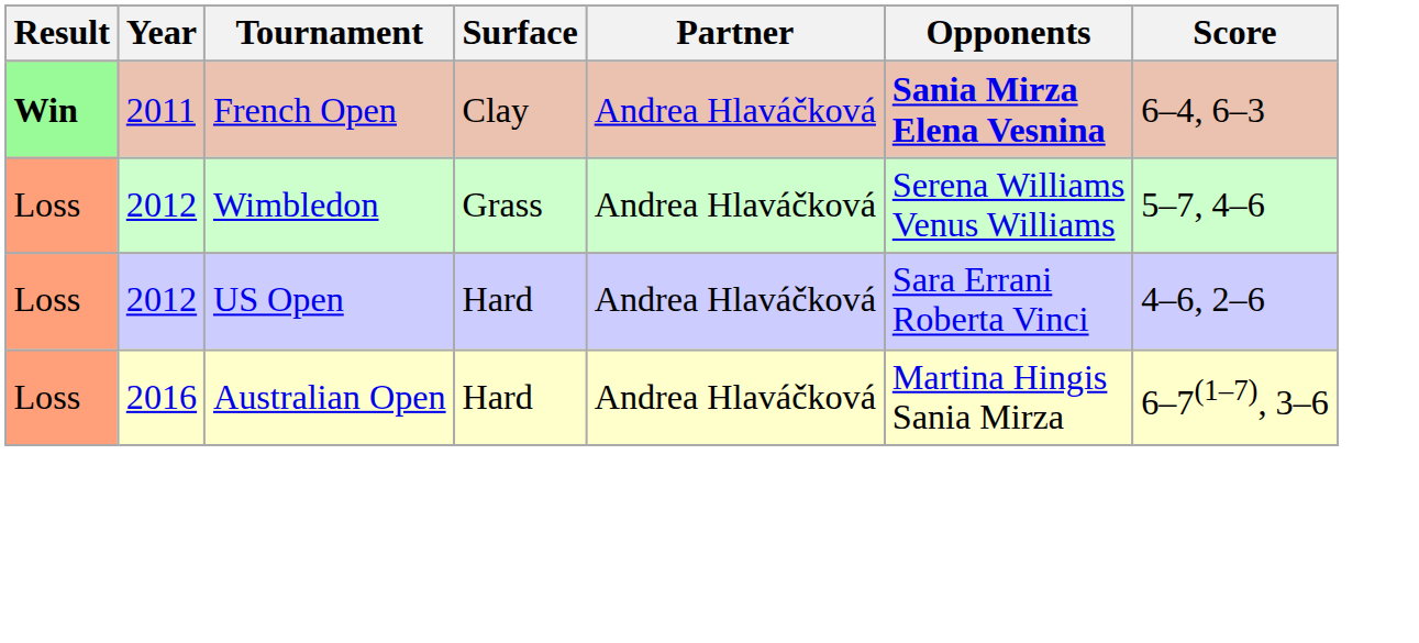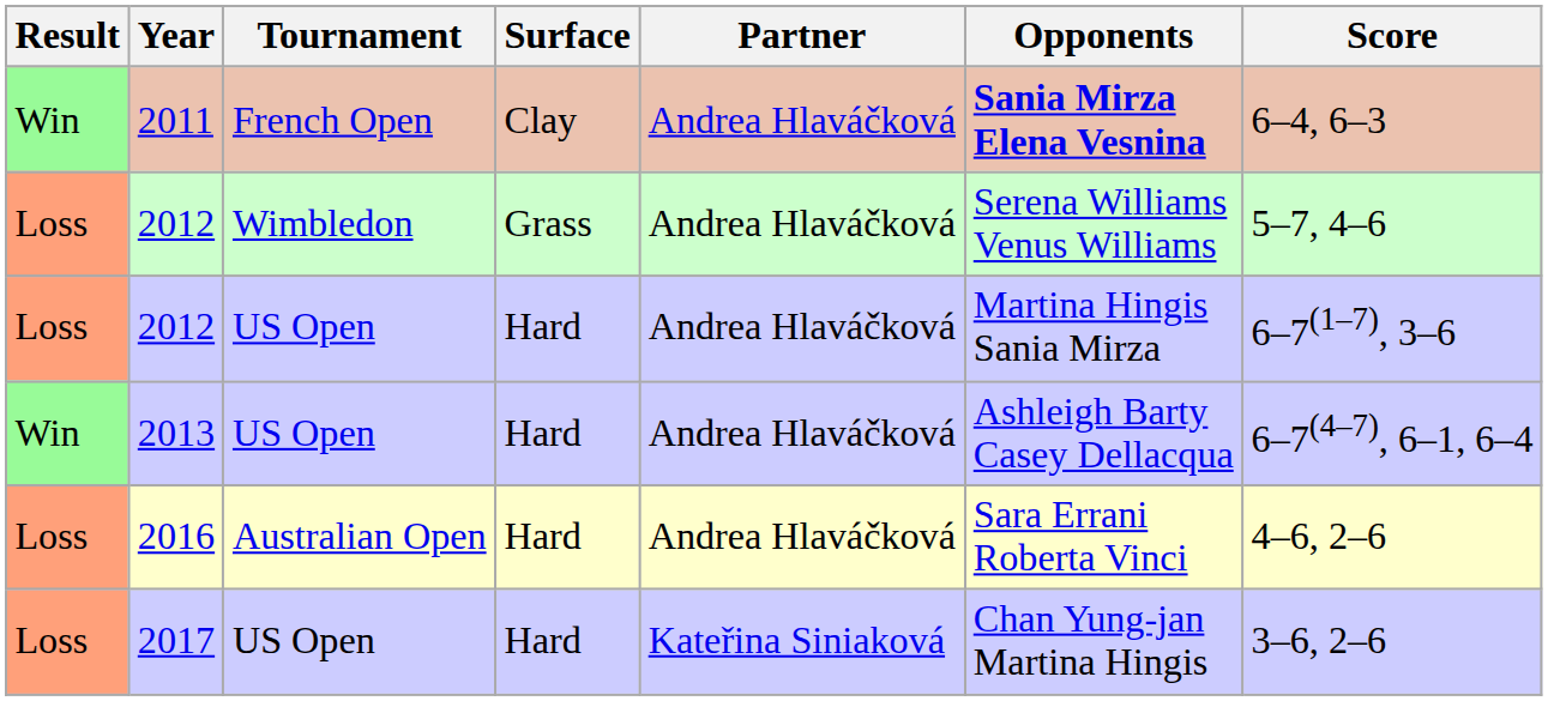2011 | Result: bold -> normal
2012 / US Open | Opponents: Sara Errani Roberta Vinci -> Martina Hingis Sania Mirza
2012 / US Open | Score: 4–6, 2–6 -> 6–7(1–7), 3–6
+ row: Win | 2013 | US Open | Hard | Andrea Hlaváčková | Ashleigh Barty Casey Dellacqua | 6–7(4–7), 6–1, 6–4
2016 | Opponents: Martina Hingis Sania Mirza -> Sara Errani Roberta Vinci
2016 | Score: 6–7(1–7), 3–6 -> 4–6, 2–6
+ row: Loss | 2017 | US Open | Hard | Kateřina Siniaková | Chan Yung-jan Martina Hingis | 3–6, 2–6
